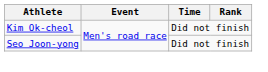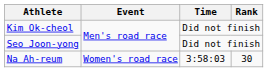+ row: Na Ah-reum | Women's road race | 3:58:03 | 30
